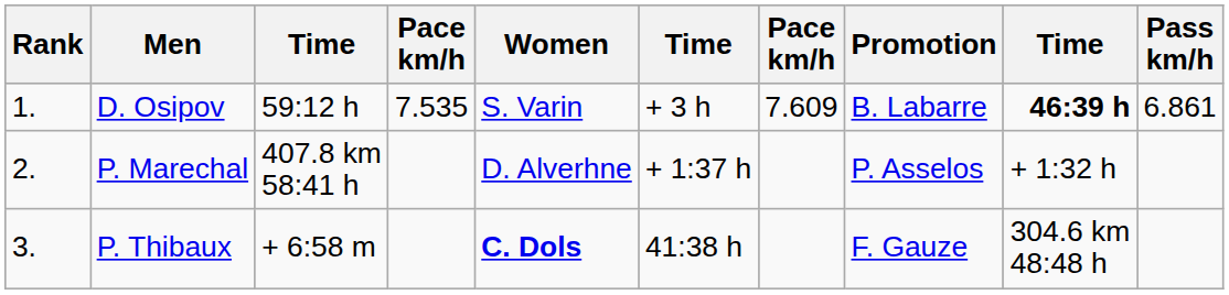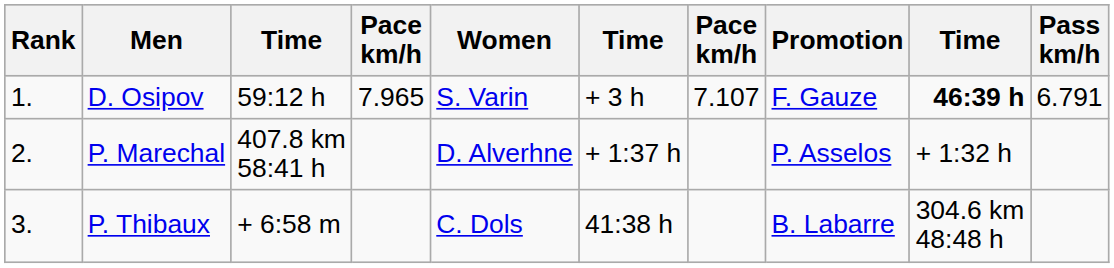D. Osipov | column 4: 7.535 -> 7.965
D. Osipov | column 7: 7.609 -> 7.107
D. Osipov | Promotion: B. Labarre -> F. Gauze
D. Osipov | Pass km/h: 6.861 -> 6.791
P. Thibaux | Women: bold -> normal
P. Thibaux | Promotion: F. Gauze -> B. Labarre
